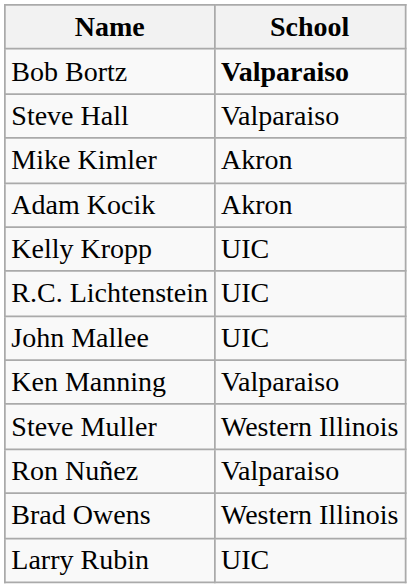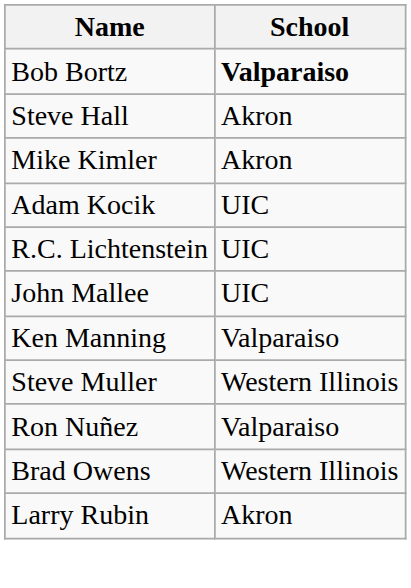Steve Hall | School: Valparaiso -> Akron
Adam Kocik | School: Akron -> UIC
- row: Kelly Kropp | UIC
Larry Rubin | School: UIC -> Akron
